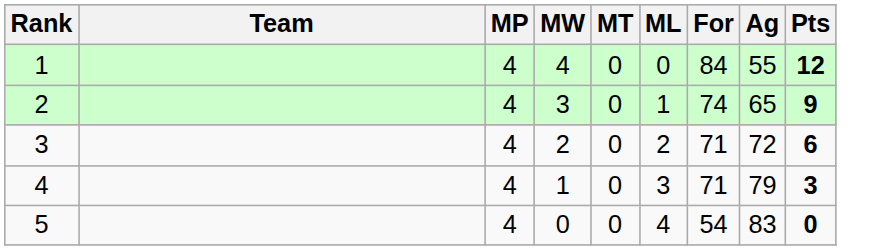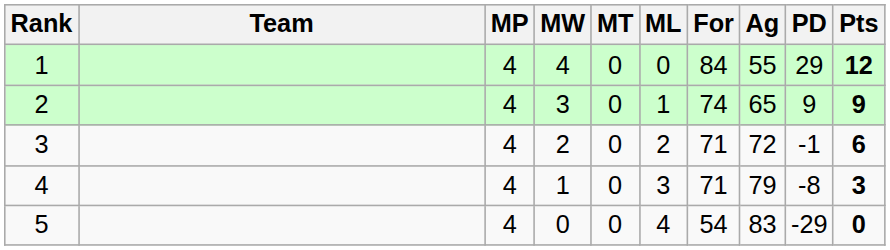+ column: PD | 29 | 9 | -1 | -8 | -29
